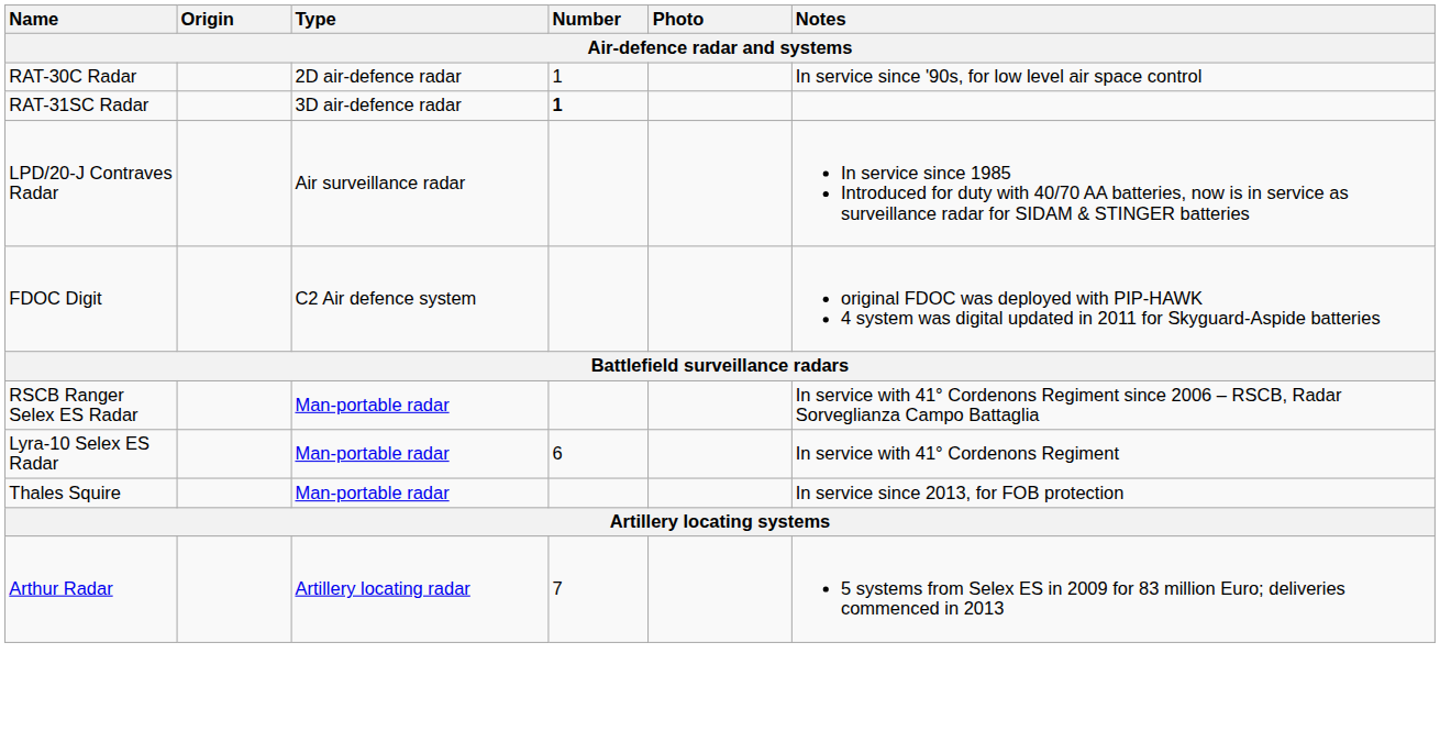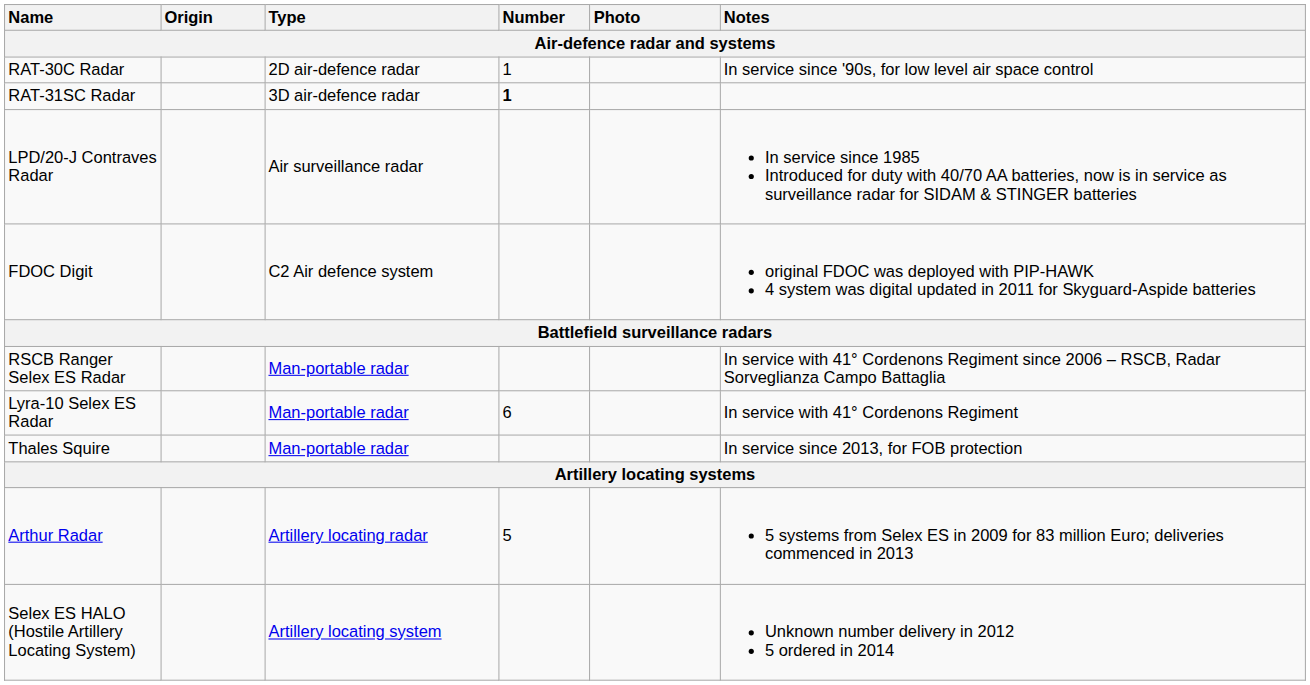Arthur Radar | Number: 7 -> 5
+ row: Selex ES HALO (Hostile Artillery Locating System) | Artillery locating system | Unknown number delivery in 2012 5 ordered in 2014
